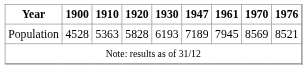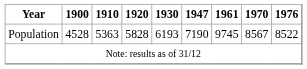Population | 1947: 7189 -> 7190
Population | 1961: 7945 -> 9745
Population | 1970: 8569 -> 8567
Population | 1976: 8521 -> 8522
